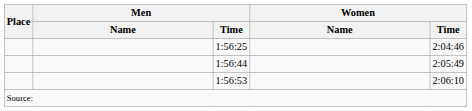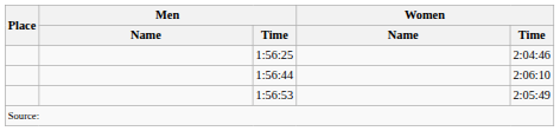1:56:44 | Women / Time: 2:05:49 -> 2:06:10
1:56:53 | Women / Time: 2:06:10 -> 2:05:49
